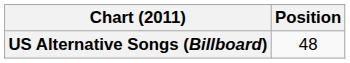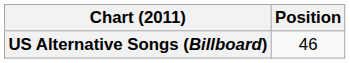US Alternative Songs (Billboard) | Position: 48 -> 46
